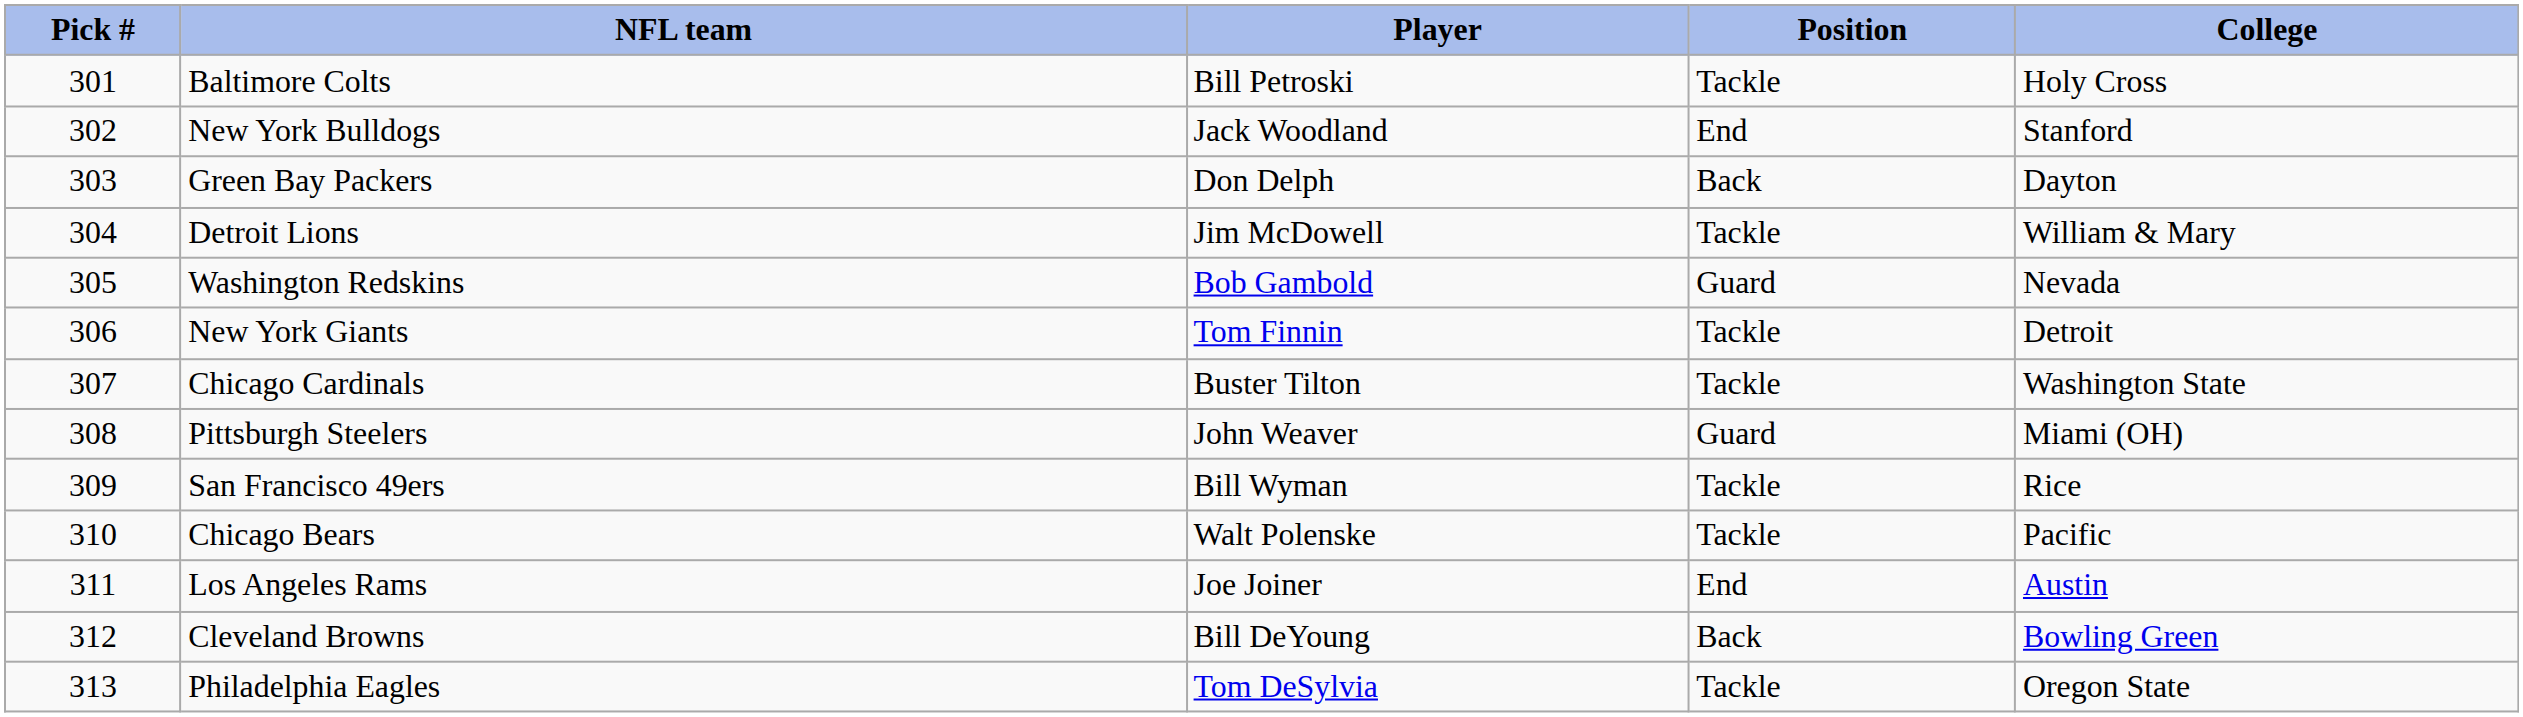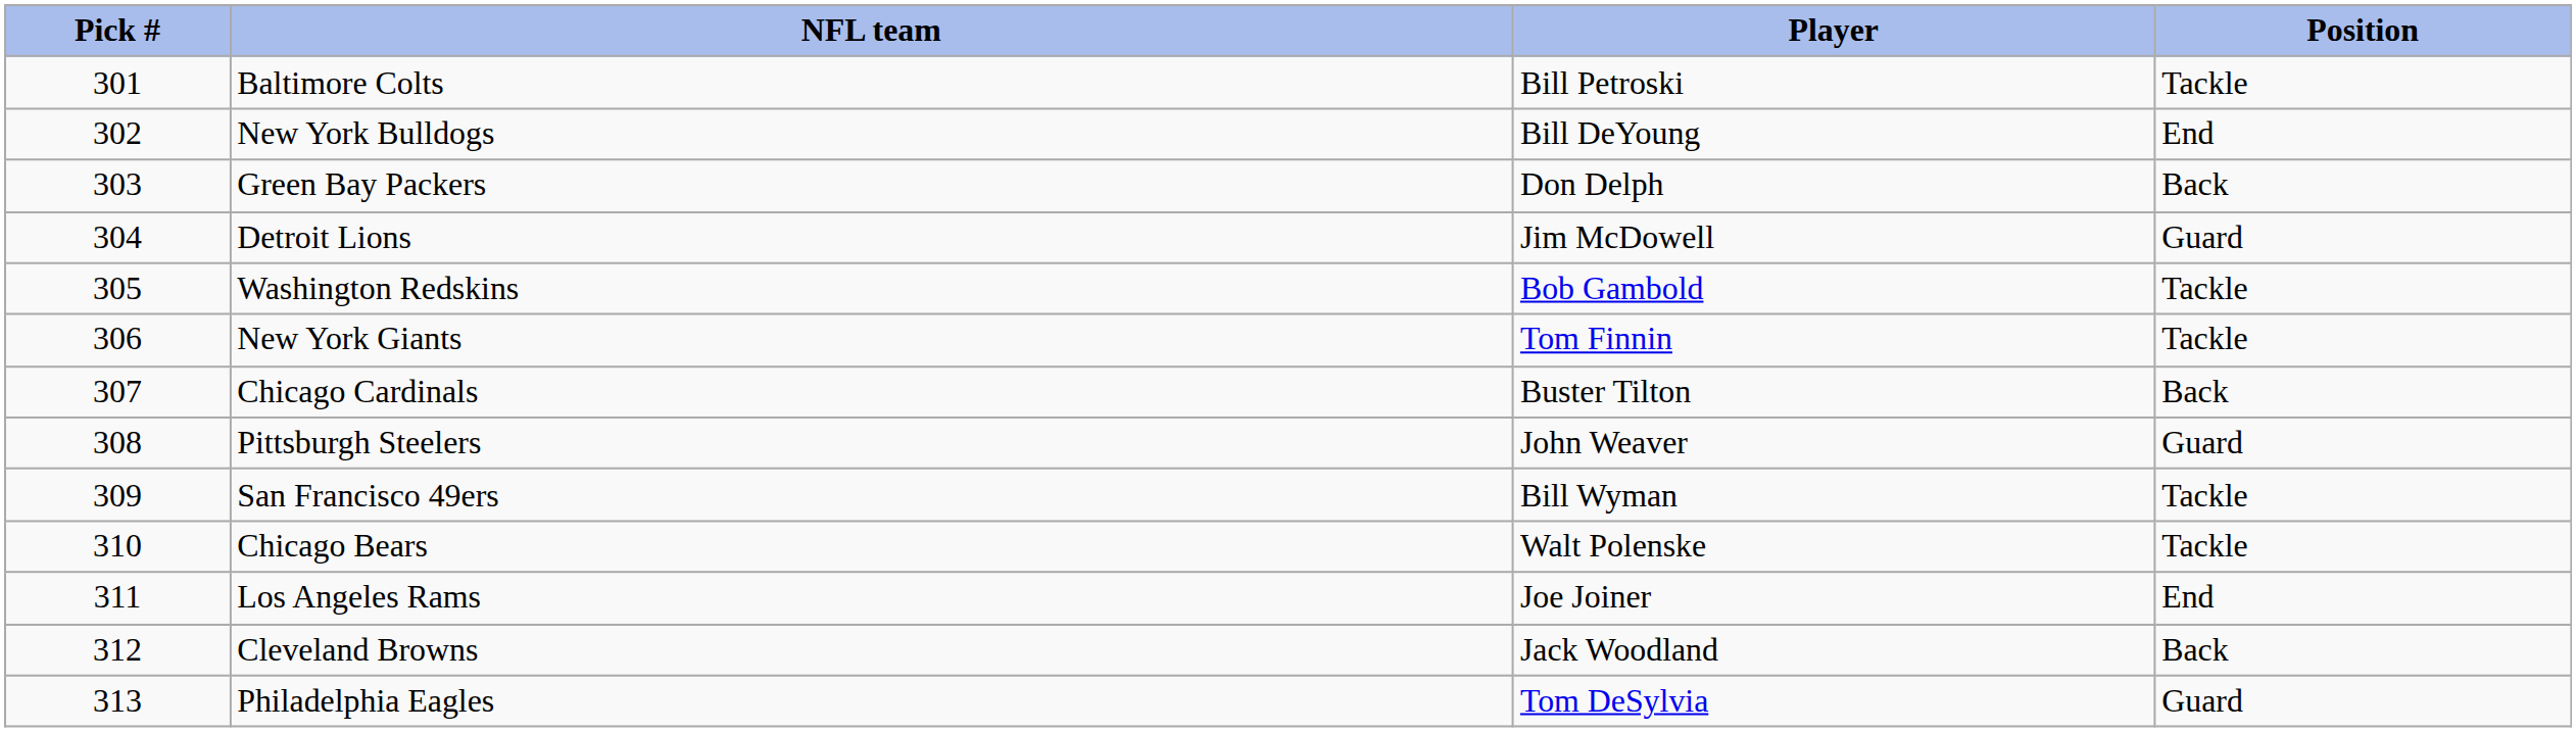- column: College | Holy Cross | Stanford | Dayton | William & Mary | Nevada | Detroit | Washington State | Miami (OH) | Rice | Pacific | Austin | Bowling Green | Oregon State
New York Bulldogs | Player: Jack Woodland -> Bill DeYoung
Detroit Lions | Position: Tackle -> Guard
Washington Redskins | Position: Guard -> Tackle
Chicago Cardinals | Position: Tackle -> Back
Cleveland Browns | Player: Bill DeYoung -> Jack Woodland
Philadelphia Eagles | Position: Tackle -> Guard
